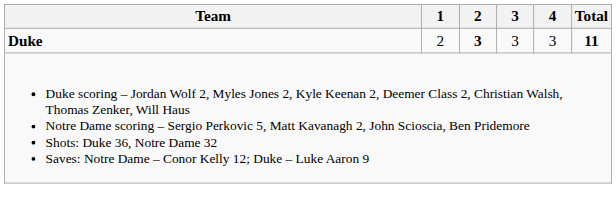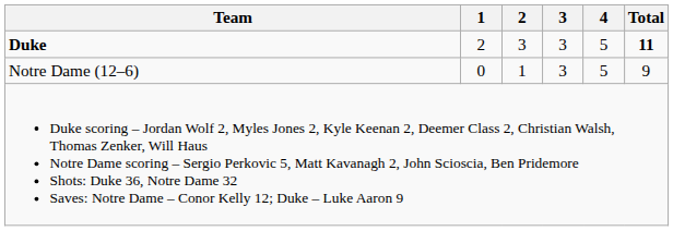Duke | 2: bold -> normal
Duke | 4: 3 -> 5
+ row: Notre Dame (12–6) | 0 | 1 | 3 | 5 | 9
